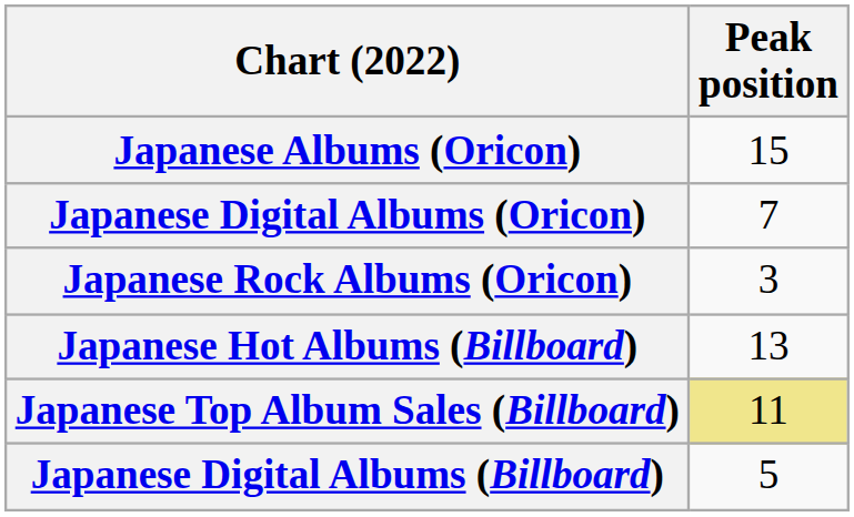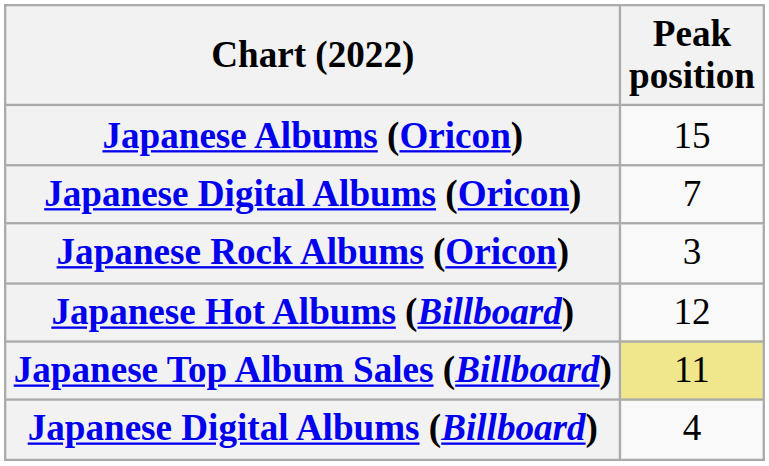Japanese Hot Albums (Billboard) | Peak position: 13 -> 12
Japanese Digital Albums (Billboard) | Peak position: 5 -> 4
